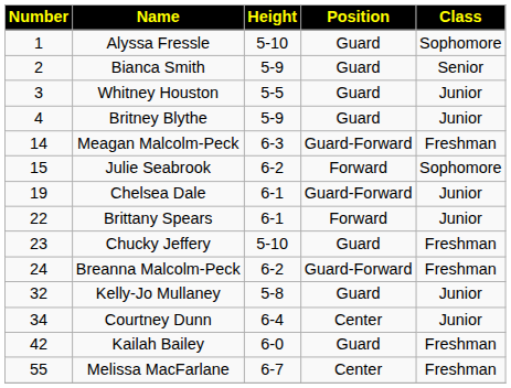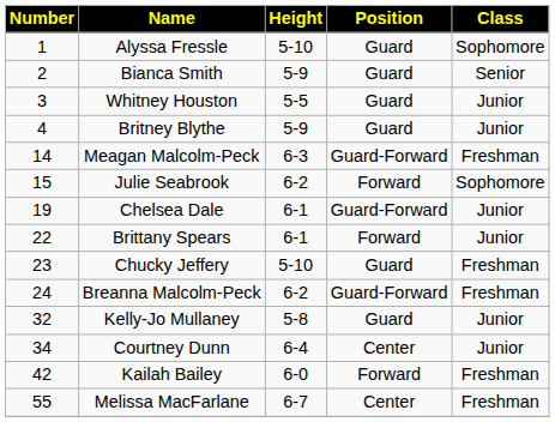Kailah Bailey | Position: Guard -> Forward
